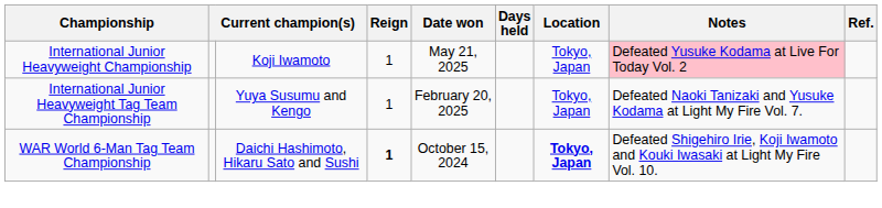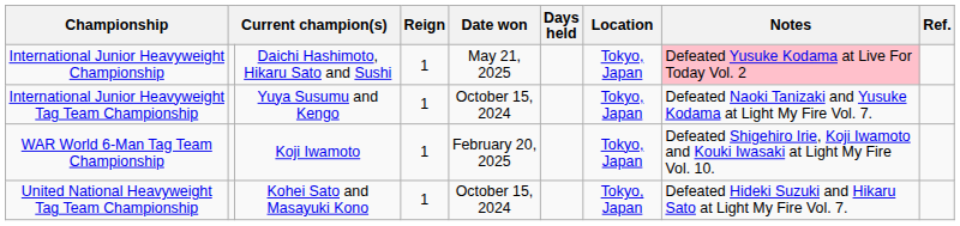International Junior Heavyweight Championship | column 3: Koji Iwamoto -> Daichi Hashimoto, Hikaru Sato and Sushi
International Junior Heavyweight Tag Team Championship | Date won: February 20, 2025 -> October 15, 2024
WAR World 6-Man Tag Team Championship | column 3: Daichi Hashimoto, Hikaru Sato and Sushi -> Koji Iwamoto
WAR World 6-Man Tag Team Championship | Reign: bold -> normal
WAR World 6-Man Tag Team Championship | Date won: October 15, 2024 -> February 20, 2025
WAR World 6-Man Tag Team Championship | Location: bold -> normal
+ row: United National Heavyweight Tag Team Championship | Kohei Sato and Masayuki Kono | 1 | October 15, 2024 | Tokyo, Japan | Defeated Hideki Suzuki and Hikaru Sato at Light My Fire Vol. 7.
